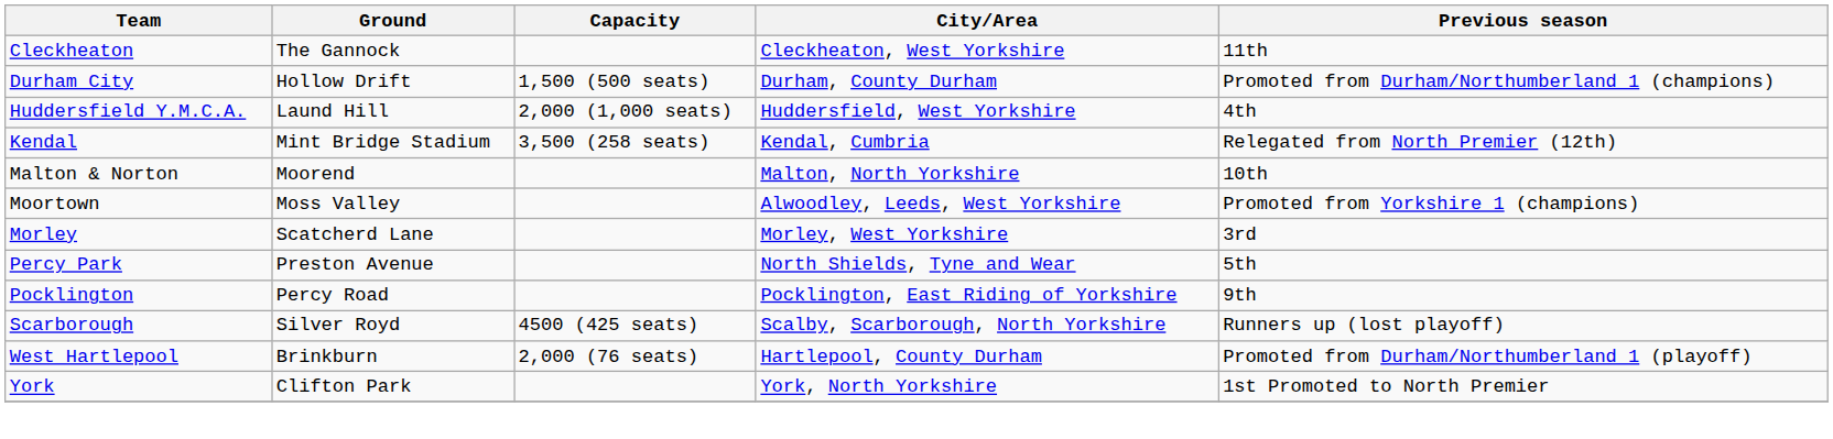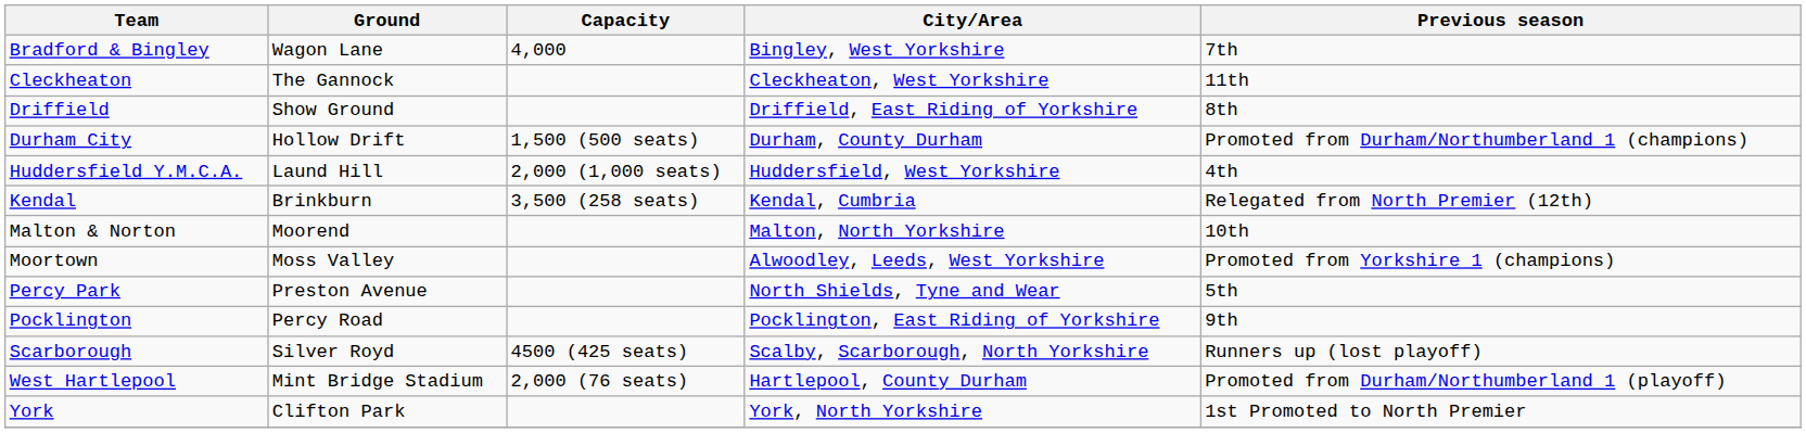+ row: Bradford & Bingley | Wagon Lane | 4,000 | Bingley, West Yorkshire | 7th
+ row: Driffield | Show Ground | Driffield, East Riding of Yorkshire | 8th
Kendal | Ground: Mint Bridge Stadium -> Brinkburn
- row: Morley | Scatcherd Lane | Morley, West Yorkshire | 3rd
West Hartlepool | Ground: Brinkburn -> Mint Bridge Stadium
